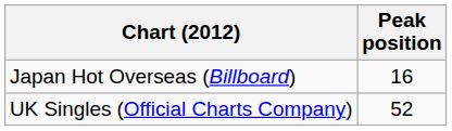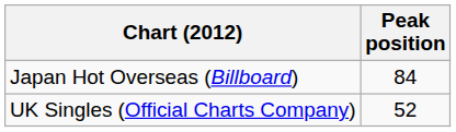Japan Hot Overseas (Billboard) | Peak position: 16 -> 84
